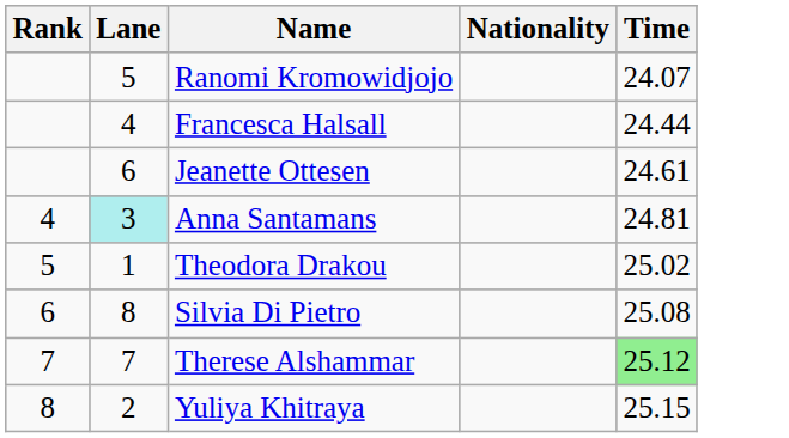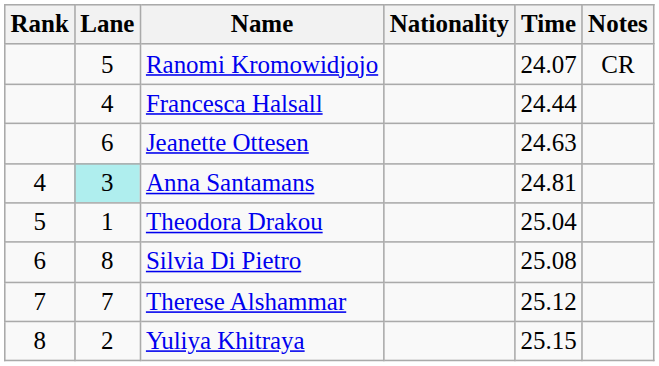+ column: Notes | CR
Jeanette Ottesen | Time: 24.61 -> 24.63
Theodora Drakou | Time: 25.02 -> 25.04
Therese Alshammar | Time: lightgreen background -> no background
